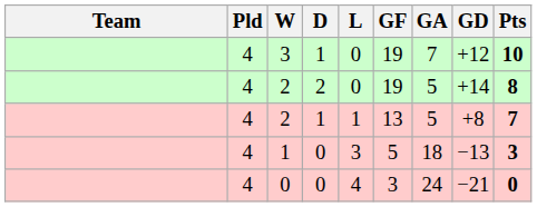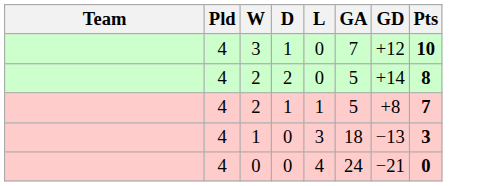- column: GF | 19 | 19 | 13 | 5 | 3
